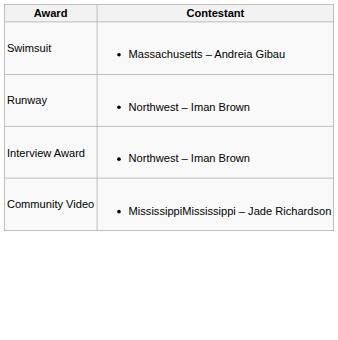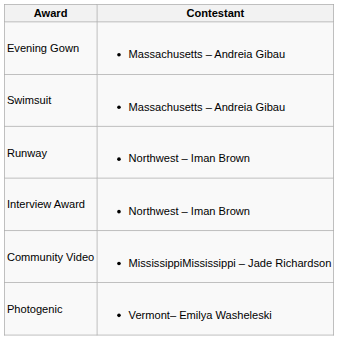+ row: Evening Gown | Massachusetts – Andreia Gibau
+ row: Photogenic | Vermont– Emilya Washeleski
